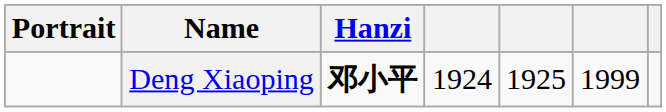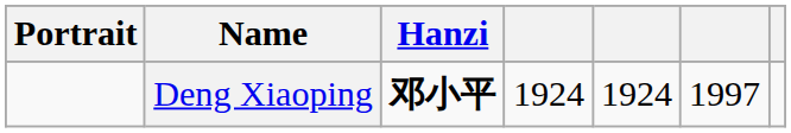Deng Xiaoping | column 5: 1925 -> 1924
Deng Xiaoping | column 6: 1999 -> 1997
